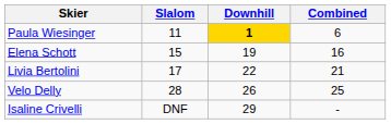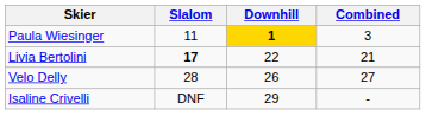Paula Wiesinger | Combined: 6 -> 3
- row: Elena Schott | 15 | 19 | 16
Livia Bertolini | Slalom: normal -> bold
Velo Delly | Combined: 25 -> 27
